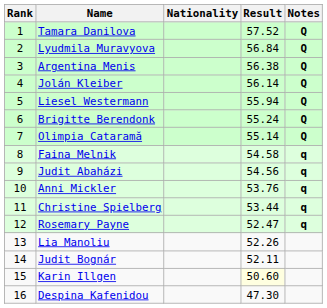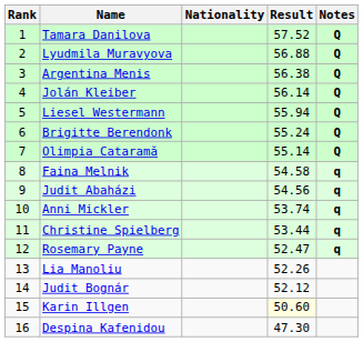Lyudmila Muravyova | Result: 56.84 -> 56.88
Anni Mickler | Result: 53.76 -> 53.74
Judit Bognár | Result: 52.11 -> 52.12
